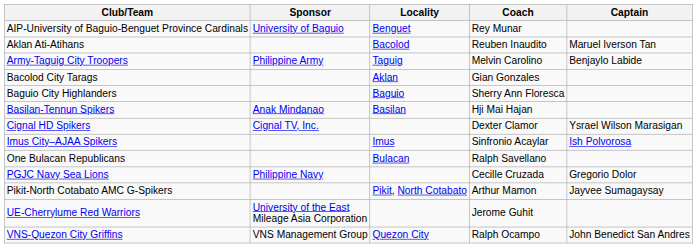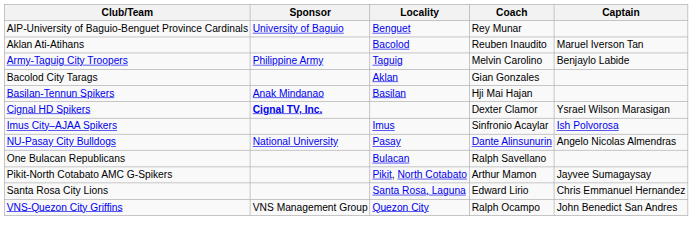- row: Baguio City Highlanders | Baguio | Sherry Ann Floresca
Cignal HD Spikers | Sponsor: normal -> bold
+ row: NU-Pasay City Bulldogs | National University | Pasay | Dante Alinsunurin | Angelo Nicolas Almendras
- row: PGJC Navy Sea Lions | Philippine Navy | Cecille Cruzada | Gregorio Dolor
+ row: Santa Rosa City Lions | Santa Rosa, Laguna | Edward Lirio | Chris Emmanuel Hernandez
- row: UE-Cherrylume Red Warriors | University of the East Mileage Asia Corporation | Jerome Guhit
